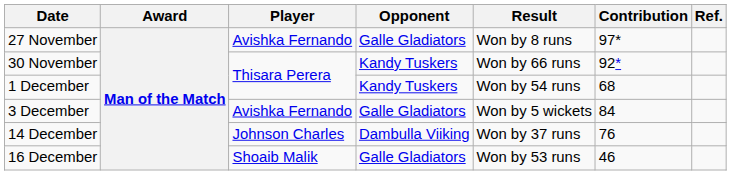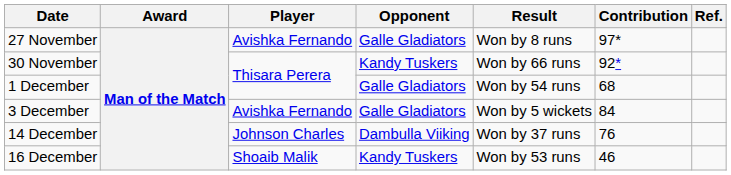1 December | Opponent: Kandy Tuskers -> Galle Gladiators
16 December | Opponent: Galle Gladiators -> Kandy Tuskers
